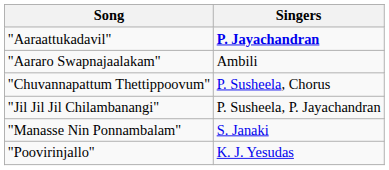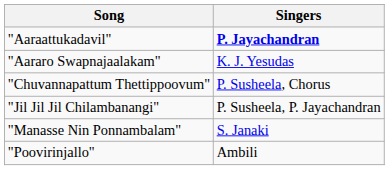"Aararo Swapnajaalakam" | Singers: Ambili -> K. J. Yesudas
"Poovirinjallo" | Singers: K. J. Yesudas -> Ambili
